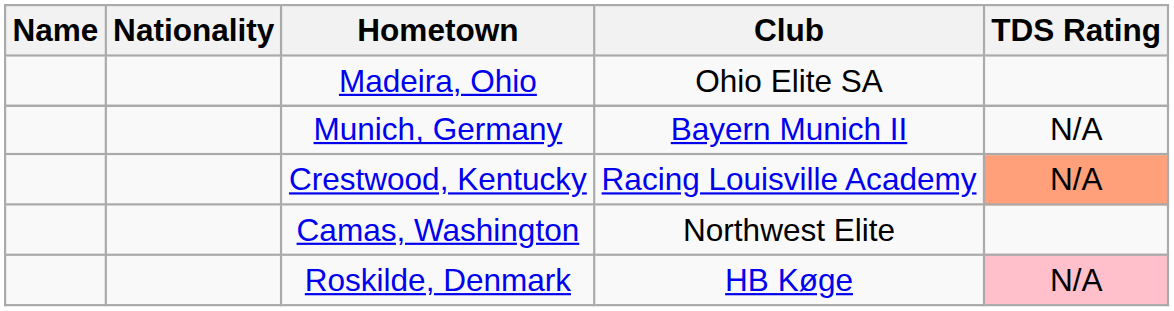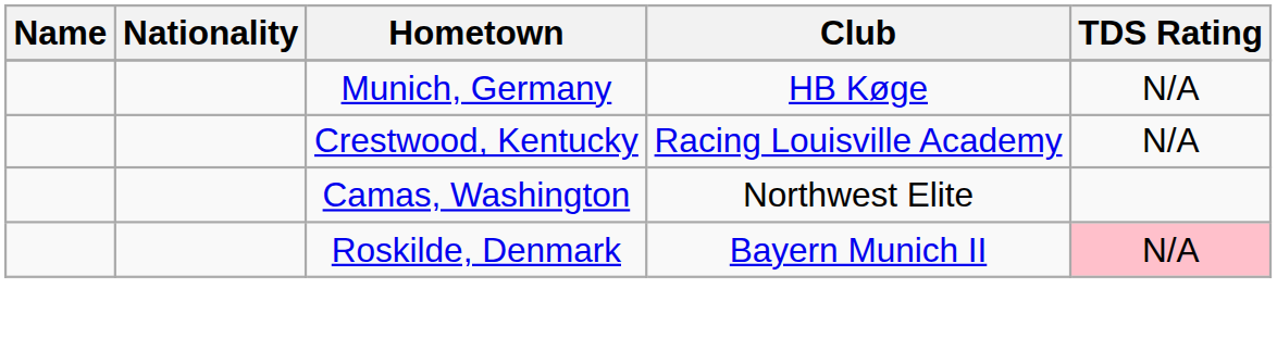- row: Madeira, Ohio | Ohio Elite SA
Munich, Germany | Club: Bayern Munich II -> HB Køge
Crestwood, Kentucky | TDS Rating: lightsalmon background -> no background
Roskilde, Denmark | Club: HB Køge -> Bayern Munich II
